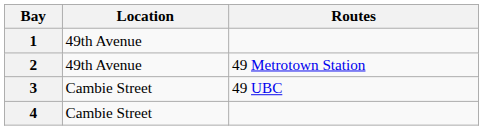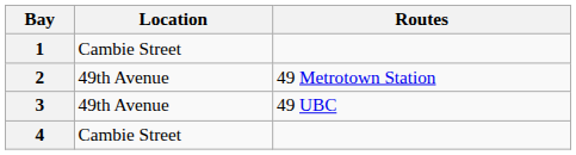1 | Location: 49th Avenue -> Cambie Street
3 | Location: Cambie Street -> 49th Avenue
